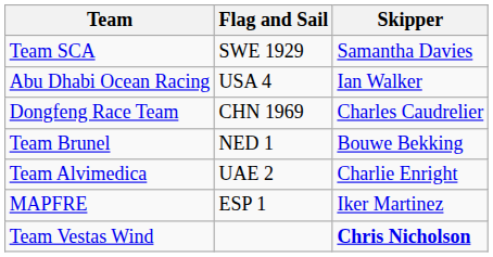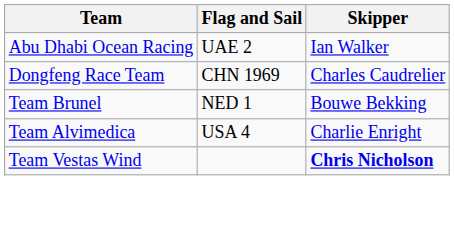- row: Team SCA | SWE 1929 | Samantha Davies
Abu Dhabi Ocean Racing | Flag and Sail: USA 4 -> UAE 2
Team Alvimedica | Flag and Sail: UAE 2 -> USA 4
- row: MAPFRE | ESP 1 | Iker Martinez
